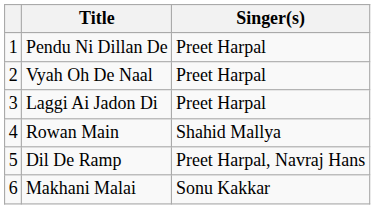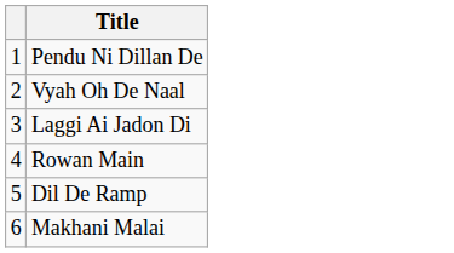- column: Singer(s) | Preet Harpal | Preet Harpal | Preet Harpal | Shahid Mallya | Preet Harpal, Navraj Hans | Sonu Kakkar
